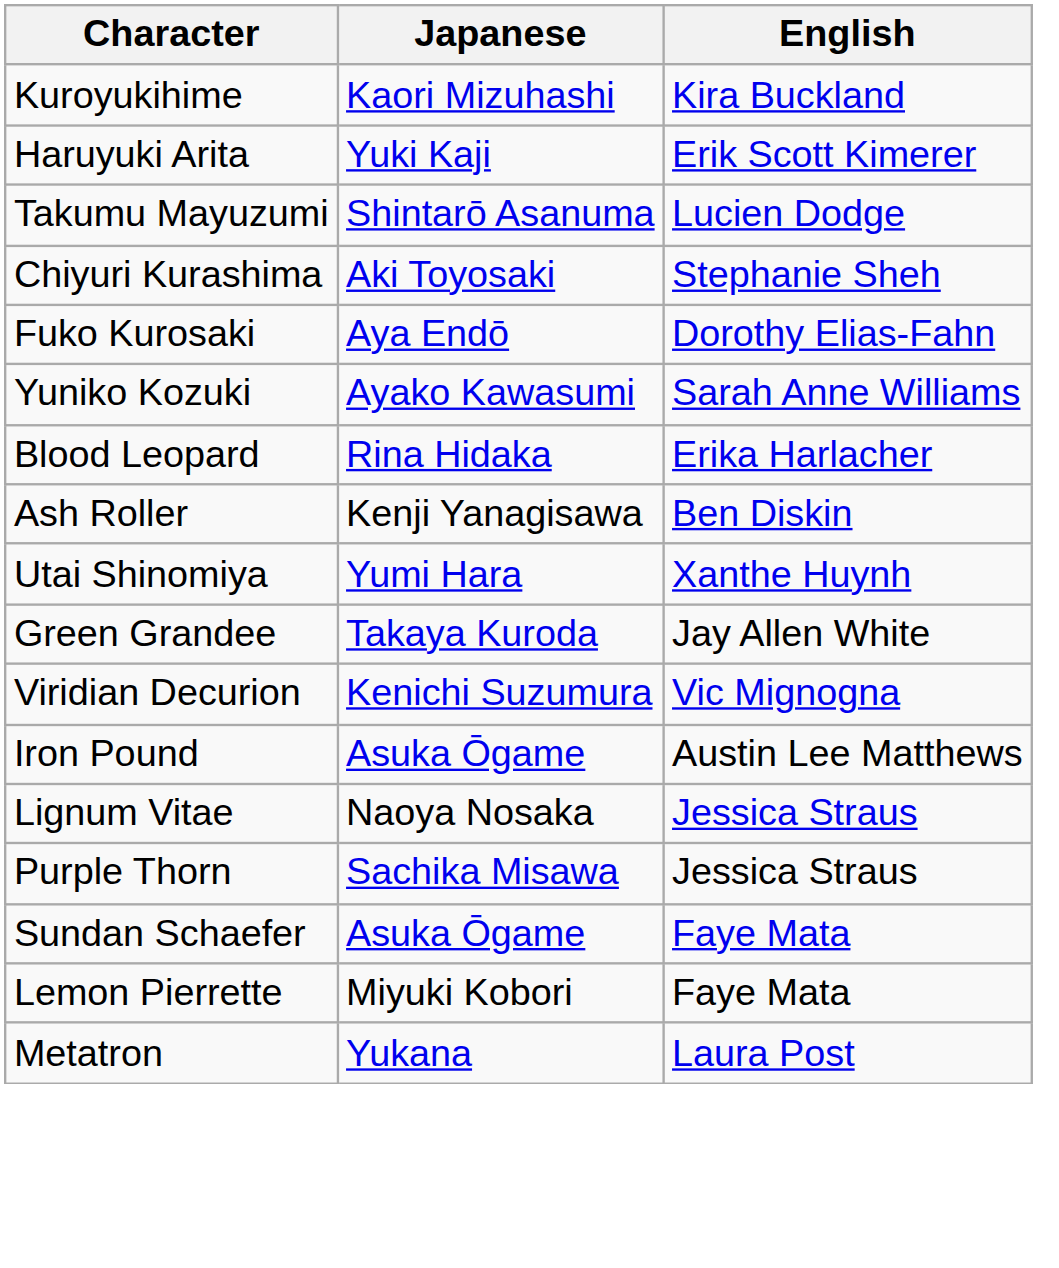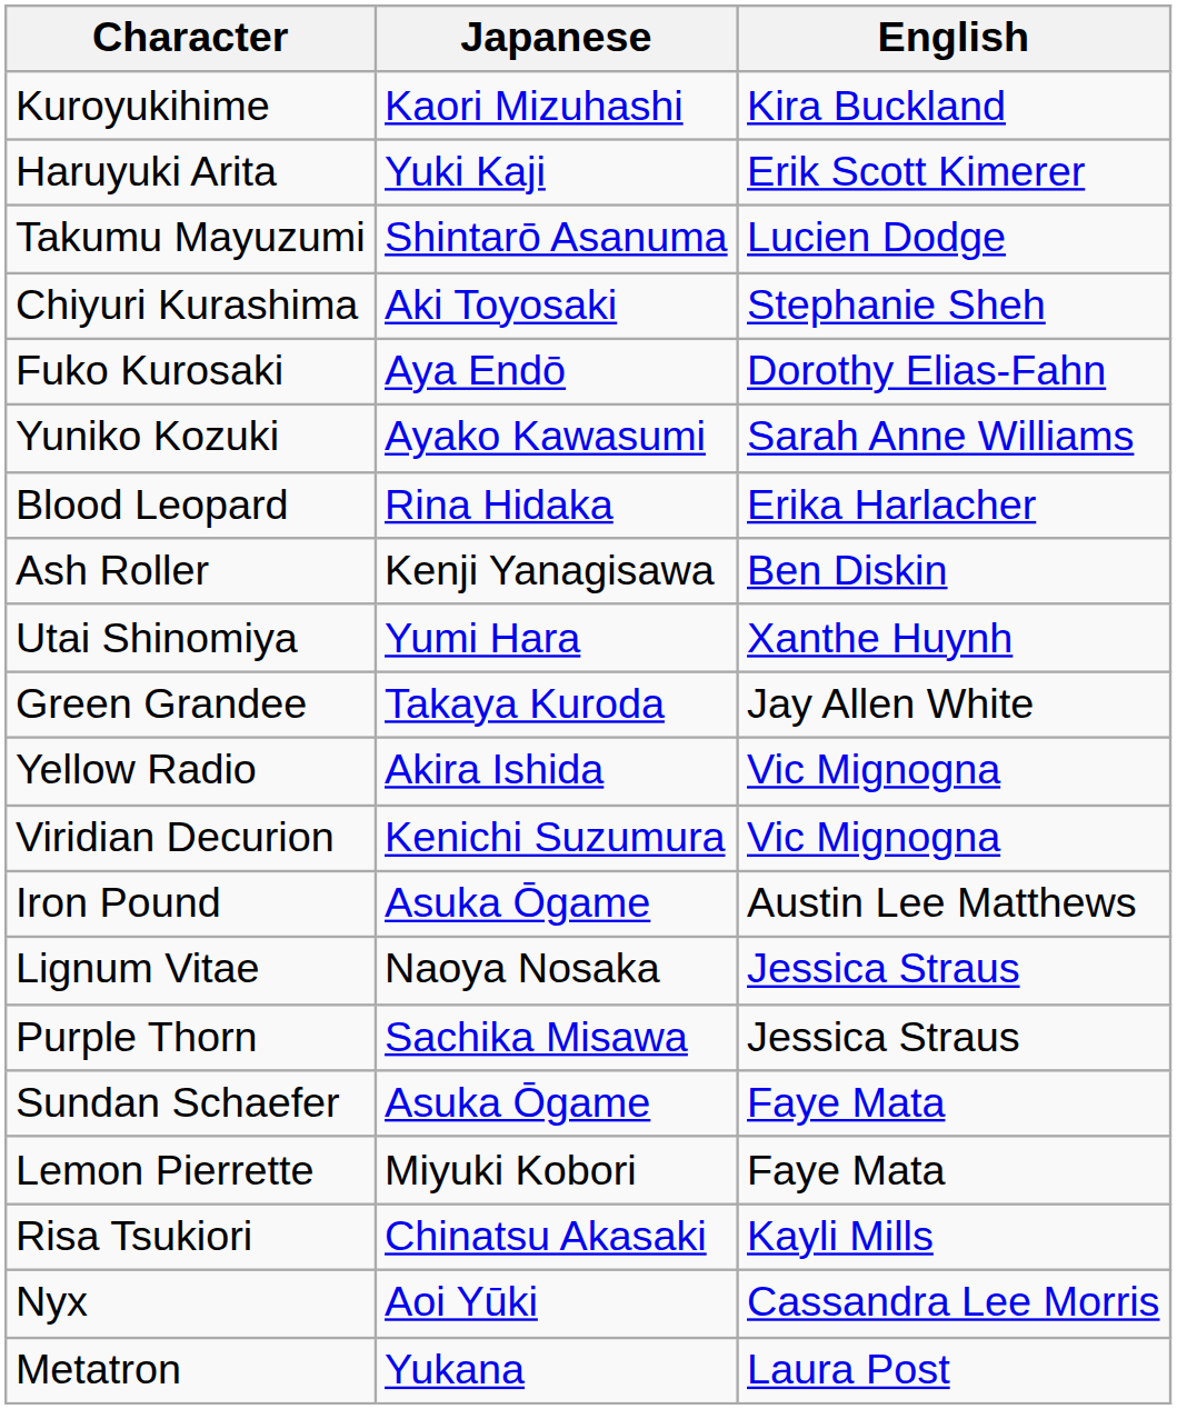+ row: Yellow Radio | Akira Ishida | Vic Mignogna
+ row: Risa Tsukiori | Chinatsu Akasaki | Kayli Mills
+ row: Nyx | Aoi Yūki | Cassandra Lee Morris
